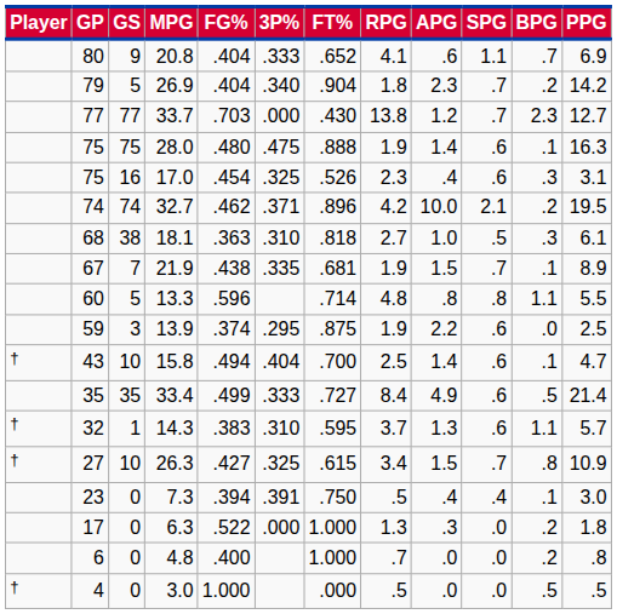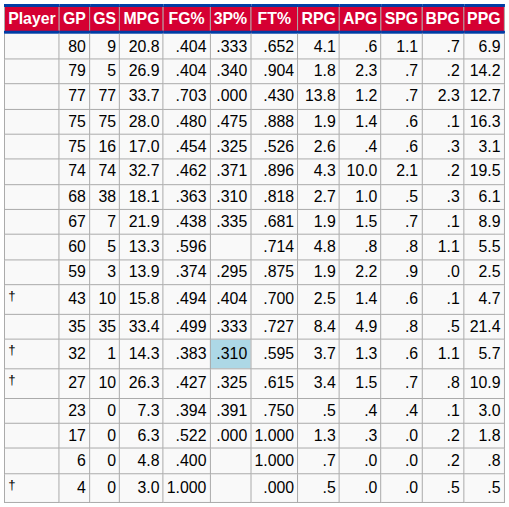17.0 | RPG: 2.3 -> 2.6
32.7 | RPG: 4.2 -> 4.3
13.9 | SPG: .6 -> .9
33.4 | SPG: .6 -> .8
14.3 | 3P%: no background -> lightblue background
